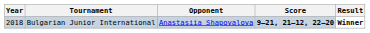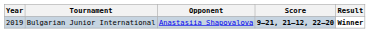Bulgarian Junior International | Year: 2018 -> 2019
